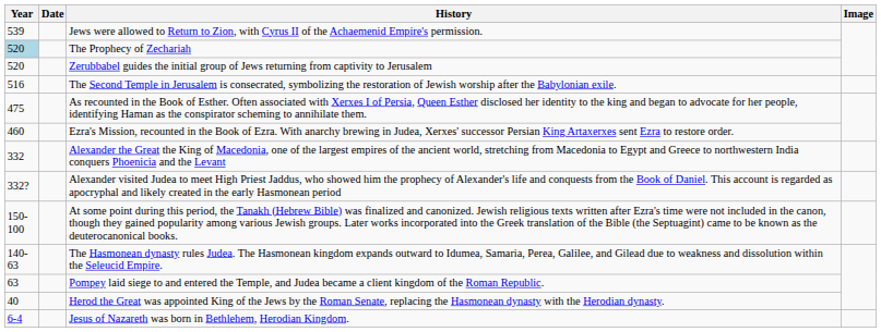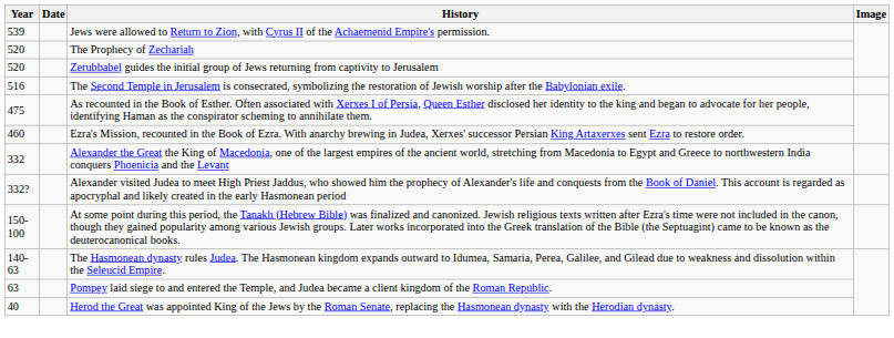The Prophecy of Zechariah | Year: lightblue background -> no background
- row: 6-4 | Jesus of Nazareth was born in Bethlehem, Herodian Kingdom.
